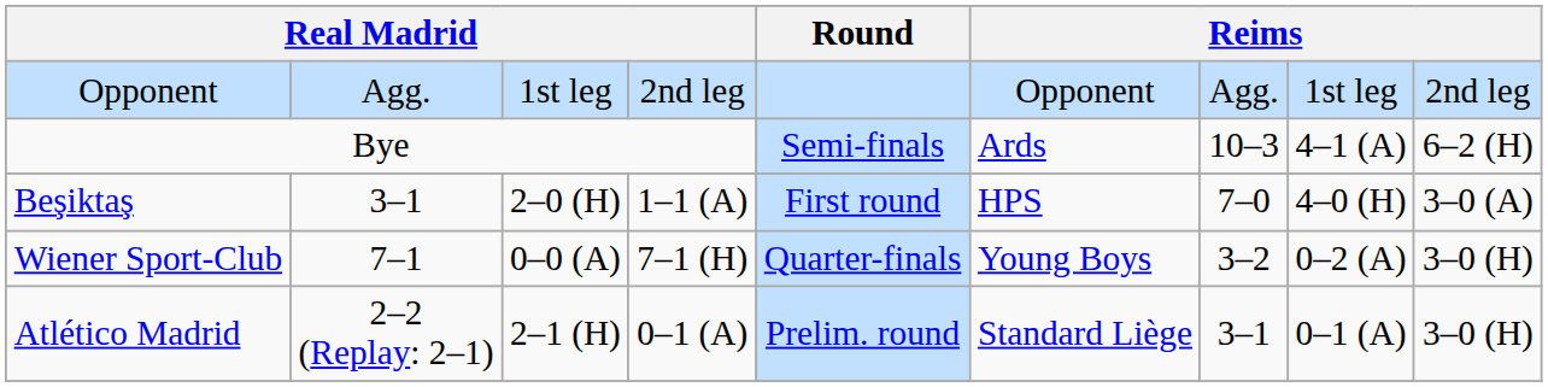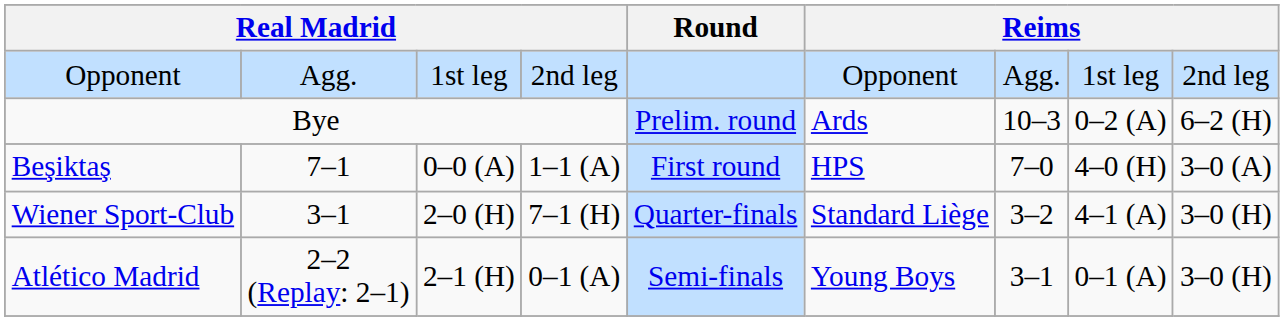Bye | Round: Semi-finals -> Prelim. round
Bye | column 8: 4–1 (A) -> 0–2 (A)
Beşiktaş | column 2: 3–1 -> 7–1
Beşiktaş | column 3: 2–0 (H) -> 0–0 (A)
Wiener Sport-Club | column 2: 7–1 -> 3–1
Wiener Sport-Club | column 3: 0–0 (A) -> 2–0 (H)
Wiener Sport-Club | column 6: Young Boys -> Standard Liège
Wiener Sport-Club | column 8: 0–2 (A) -> 4–1 (A)
Atlético Madrid | Round: Prelim. round -> Semi-finals
Atlético Madrid | column 6: Standard Liège -> Young Boys
